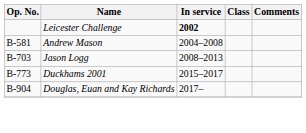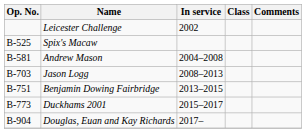Leicester Challenge | In service: bold -> normal
+ row: B-525 | Spix's Macaw
+ row: B-751 | Benjamin Dowing Fairbridge | 2013–2015
